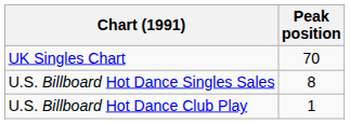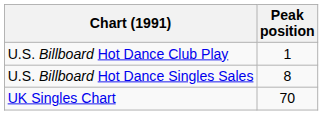rows swapped: U.S. Billboard Hot Dance Club Play <-> UK Singles Chart
